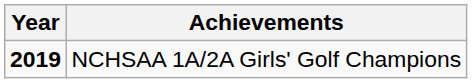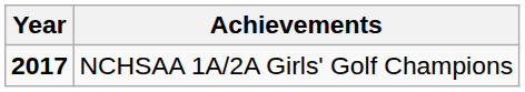NCHSAA 1A/2A Girls' Golf Champions | Year: 2019 -> 2017
